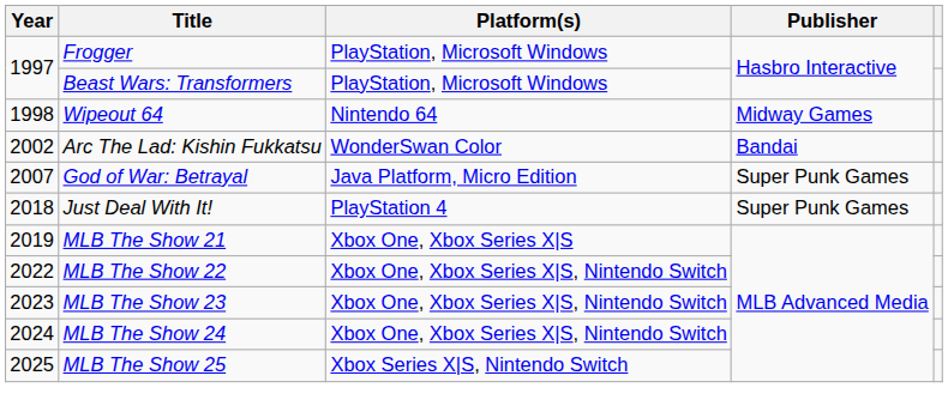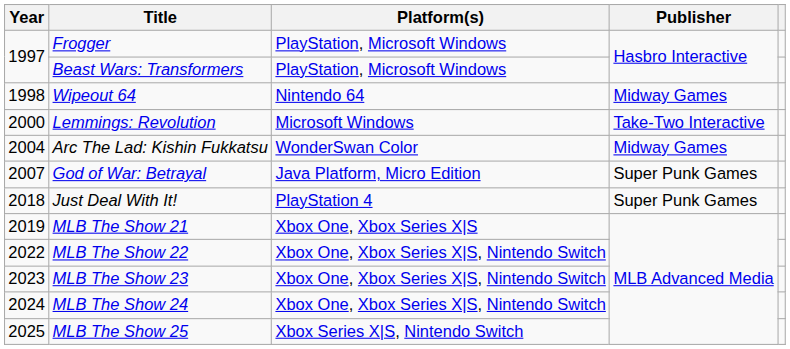+ row: 2000 | Lemmings: Revolution | Microsoft Windows | Take-Two Interactive
Arc The Lad: Kishin Fukkatsu | Year: 2002 -> 2004
Arc The Lad: Kishin Fukkatsu | Publisher: Bandai -> Midway Games
